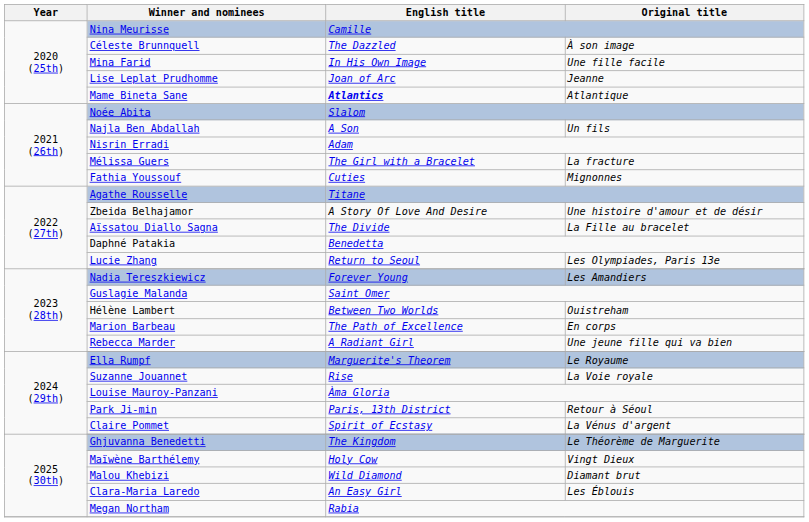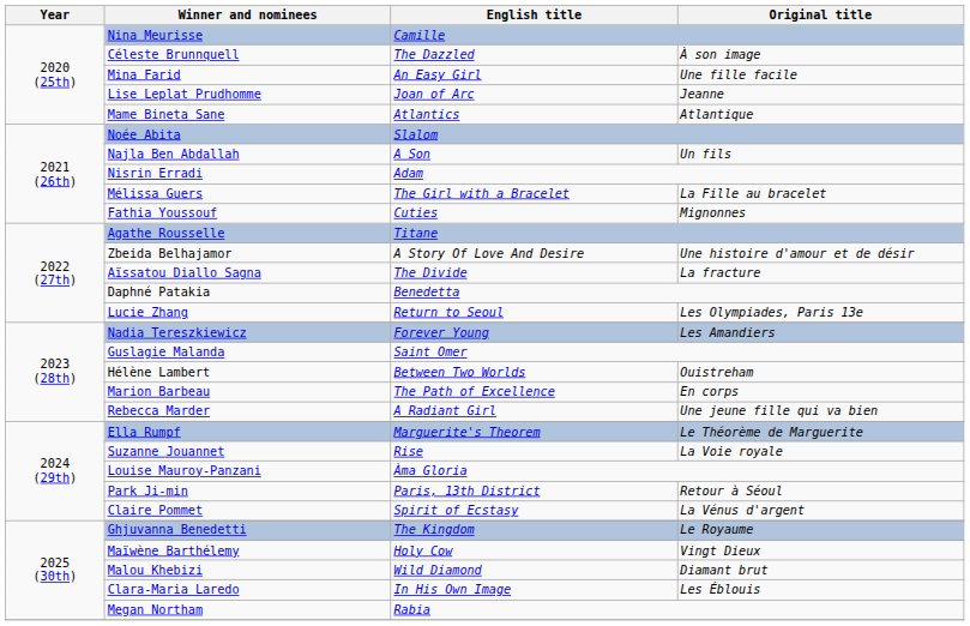Mina Farid | English title: In His Own Image -> An Easy Girl
Mame Bineta Sane | English title: bold -> normal
Mélissa Guers | Original title: La fracture -> La Fille au bracelet
Aïssatou Diallo Sagna | Original title: La Fille au bracelet -> La fracture
Ella Rumpf | Original title: Le Royaume -> Le Théorème de Marguerite
Ghjuvanna Benedetti | Original title: Le Théorème de Marguerite -> Le Royaume
Clara-Maria Laredo | English title: An Easy Girl -> In His Own Image
